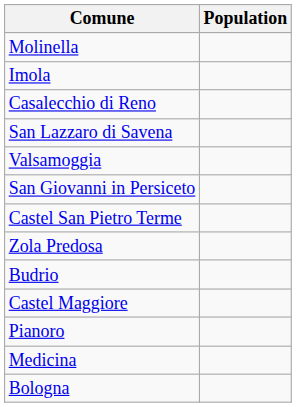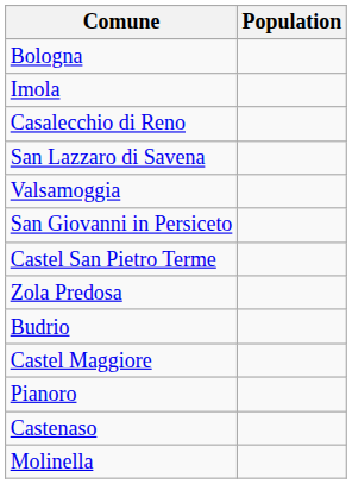rows swapped: Bologna <-> Molinella
- row: Medicina
+ row: Castenaso
